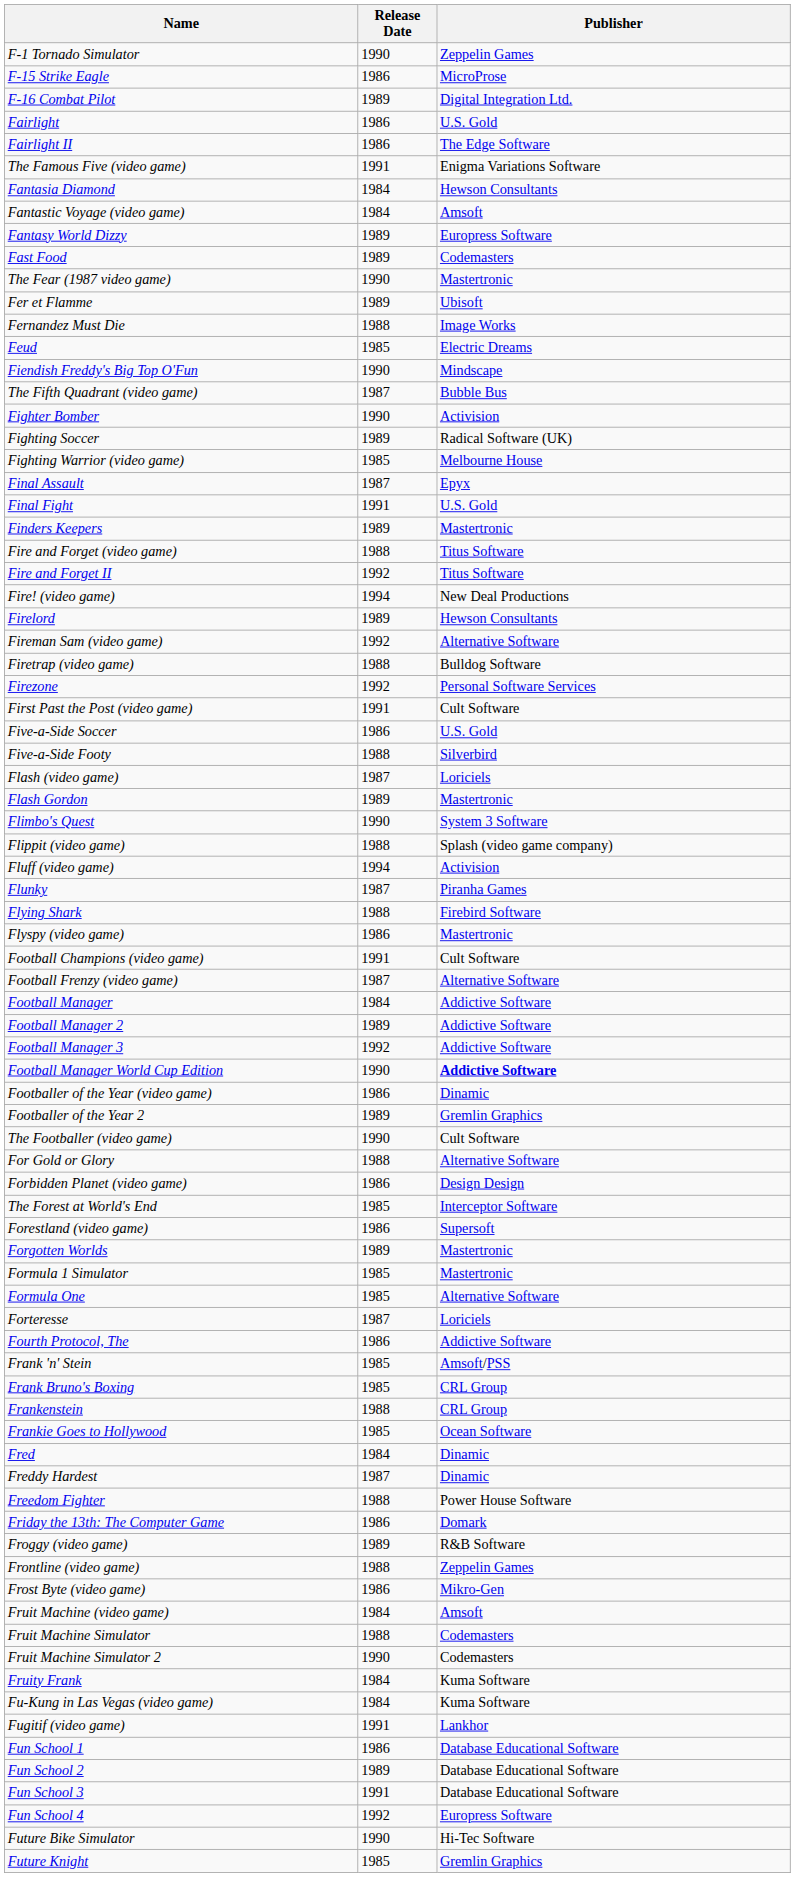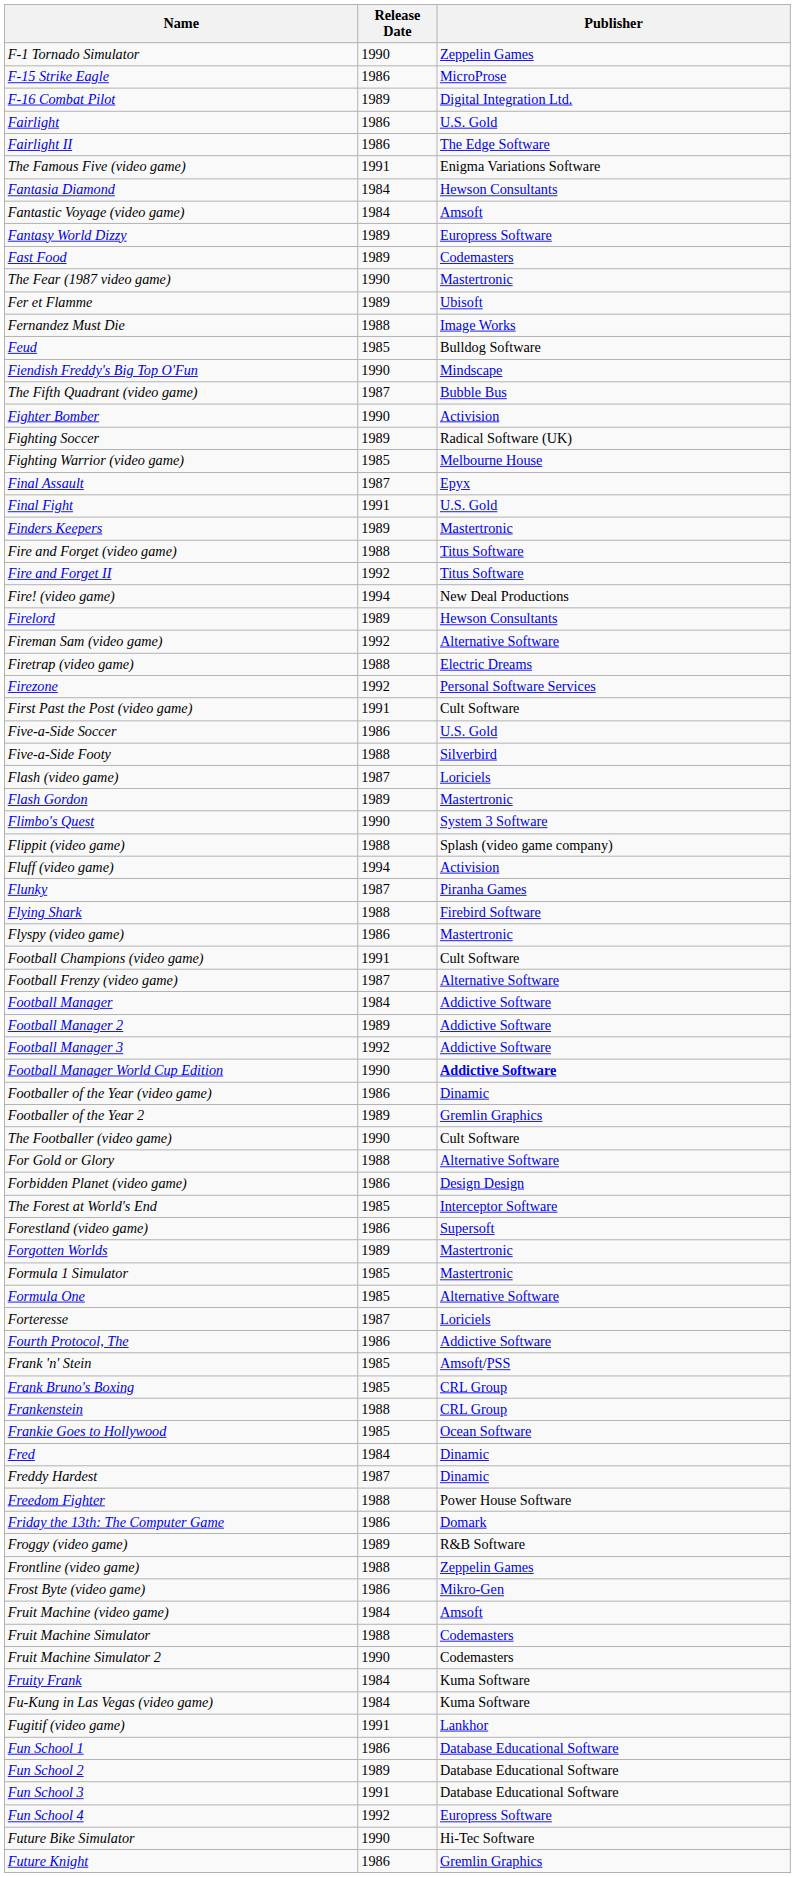Feud | Publisher: Electric Dreams -> Bulldog Software
Firetrap (video game) | Publisher: Bulldog Software -> Electric Dreams
Future Knight | Release Date: 1985 -> 1986
